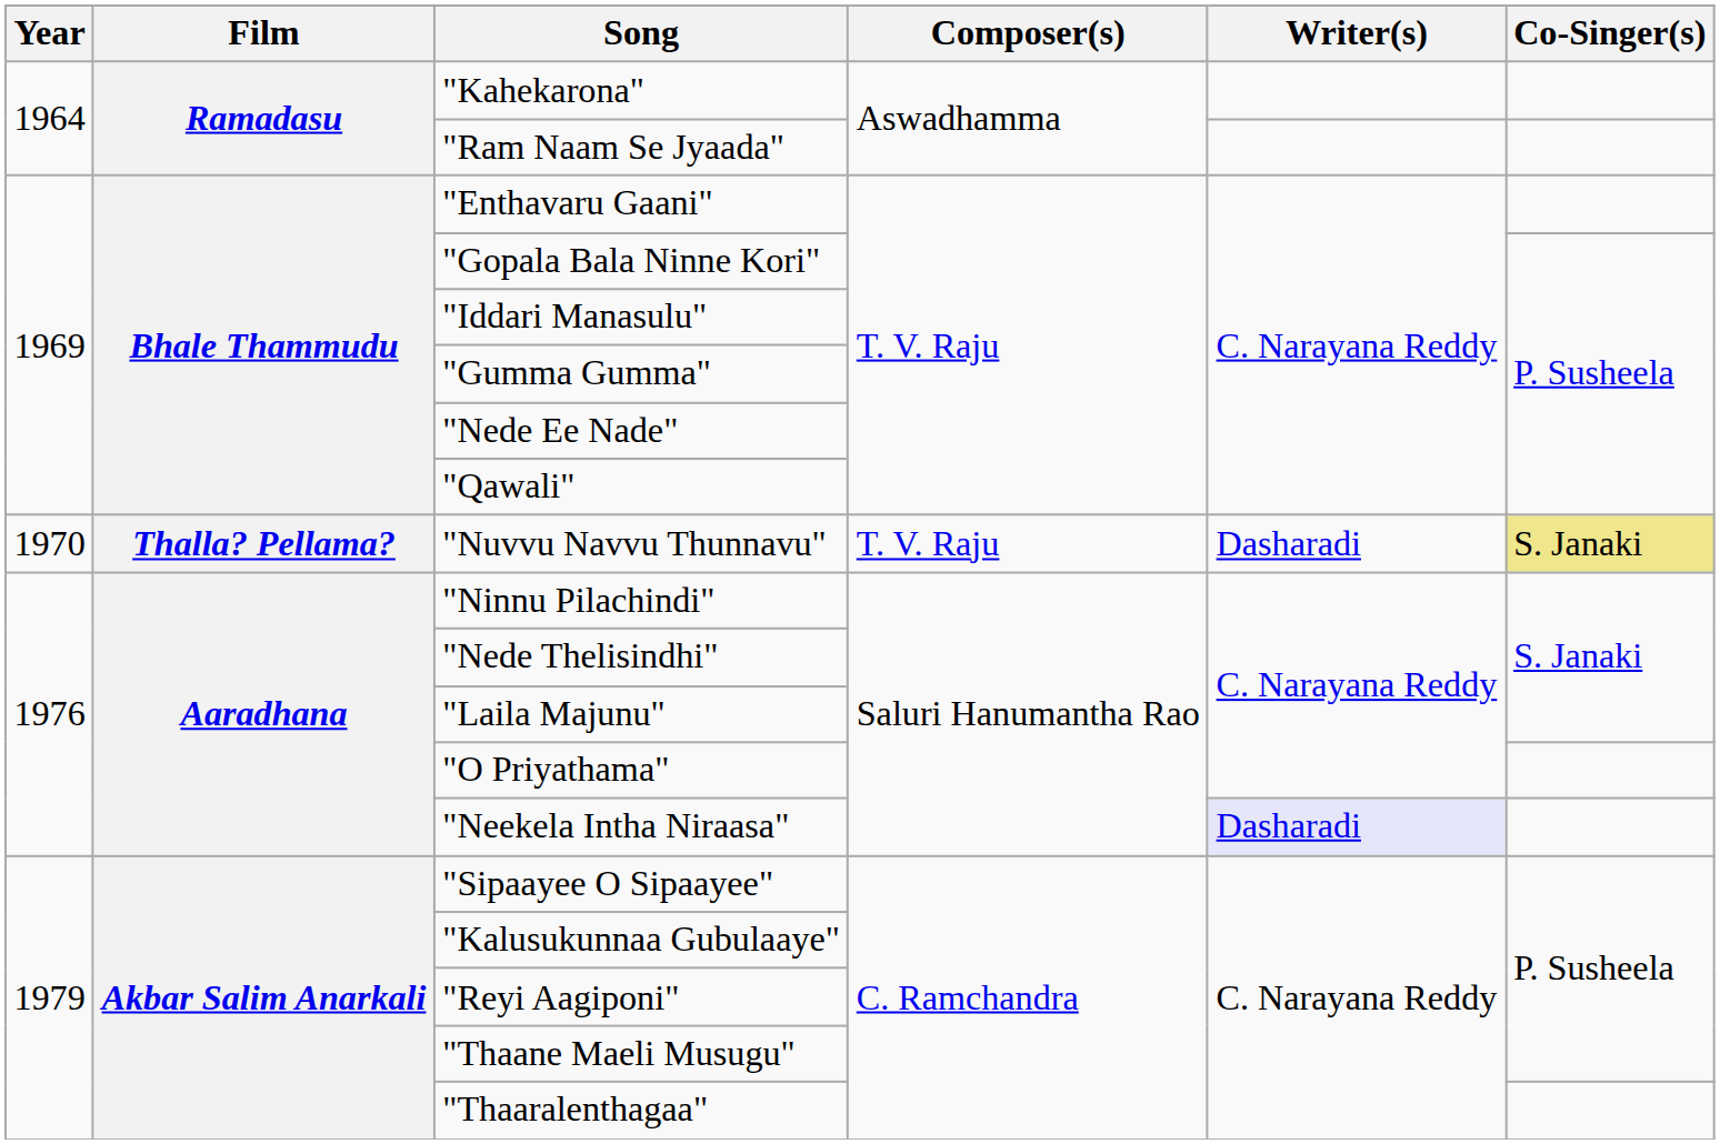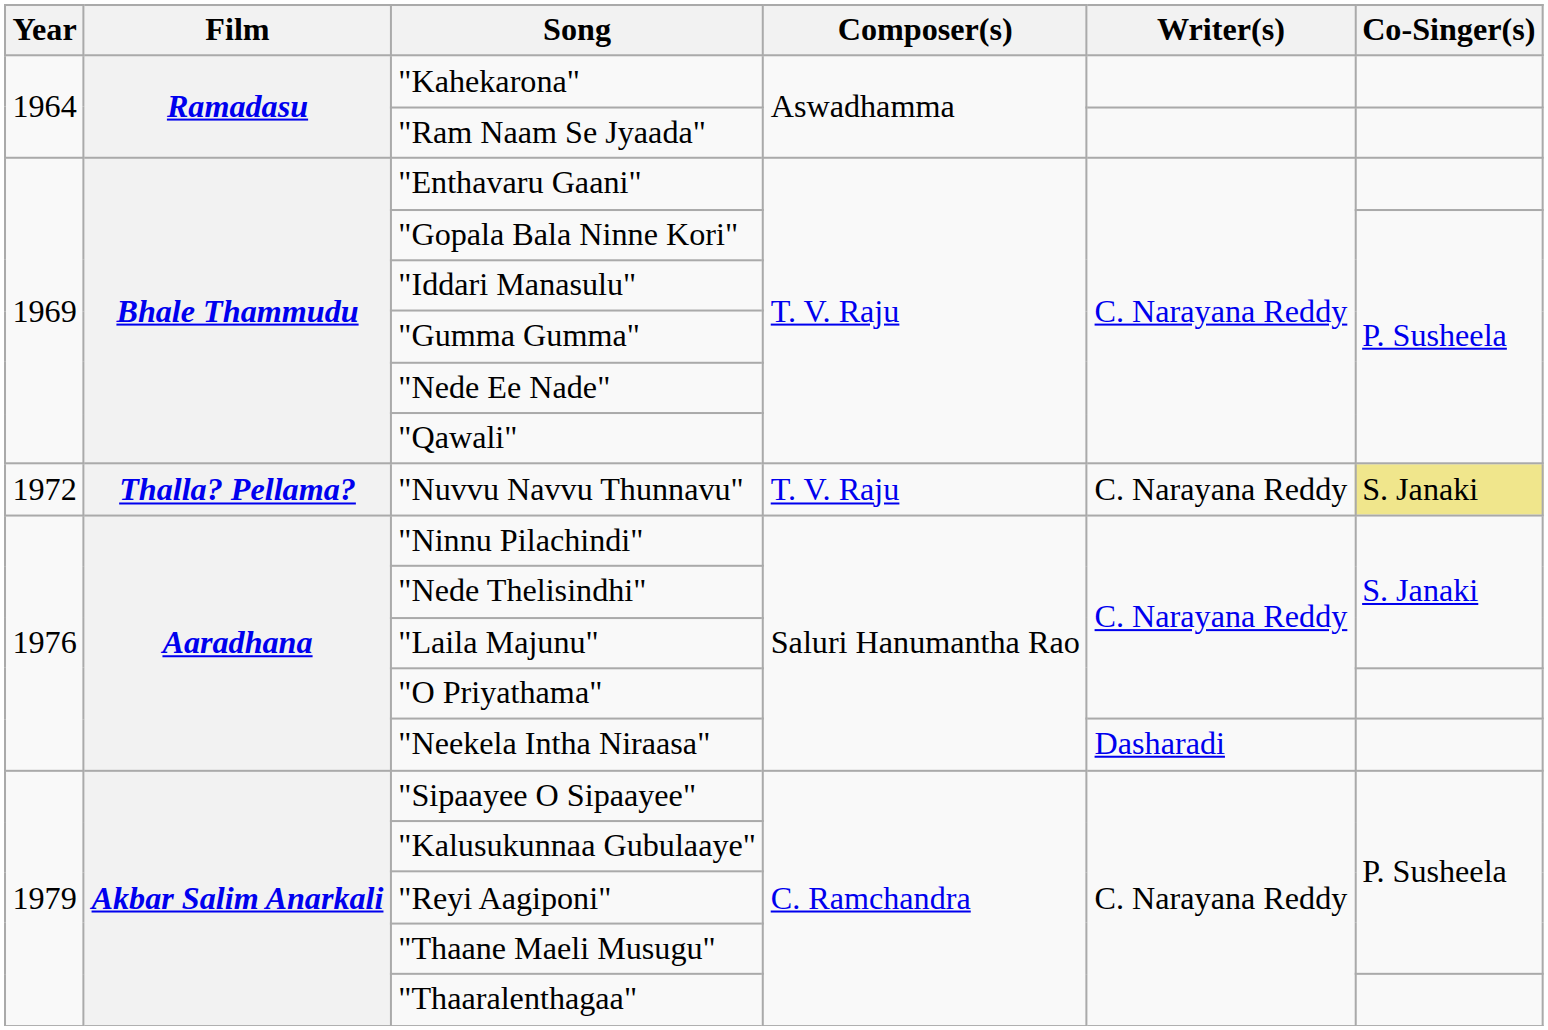"Nuvvu Navvu Thunnavu" | Year: 1970 -> 1972
"Nuvvu Navvu Thunnavu" | Writer(s): Dasharadi -> C. Narayana Reddy
"Neekela Intha Niraasa" | Writer(s): lavender background -> no background
